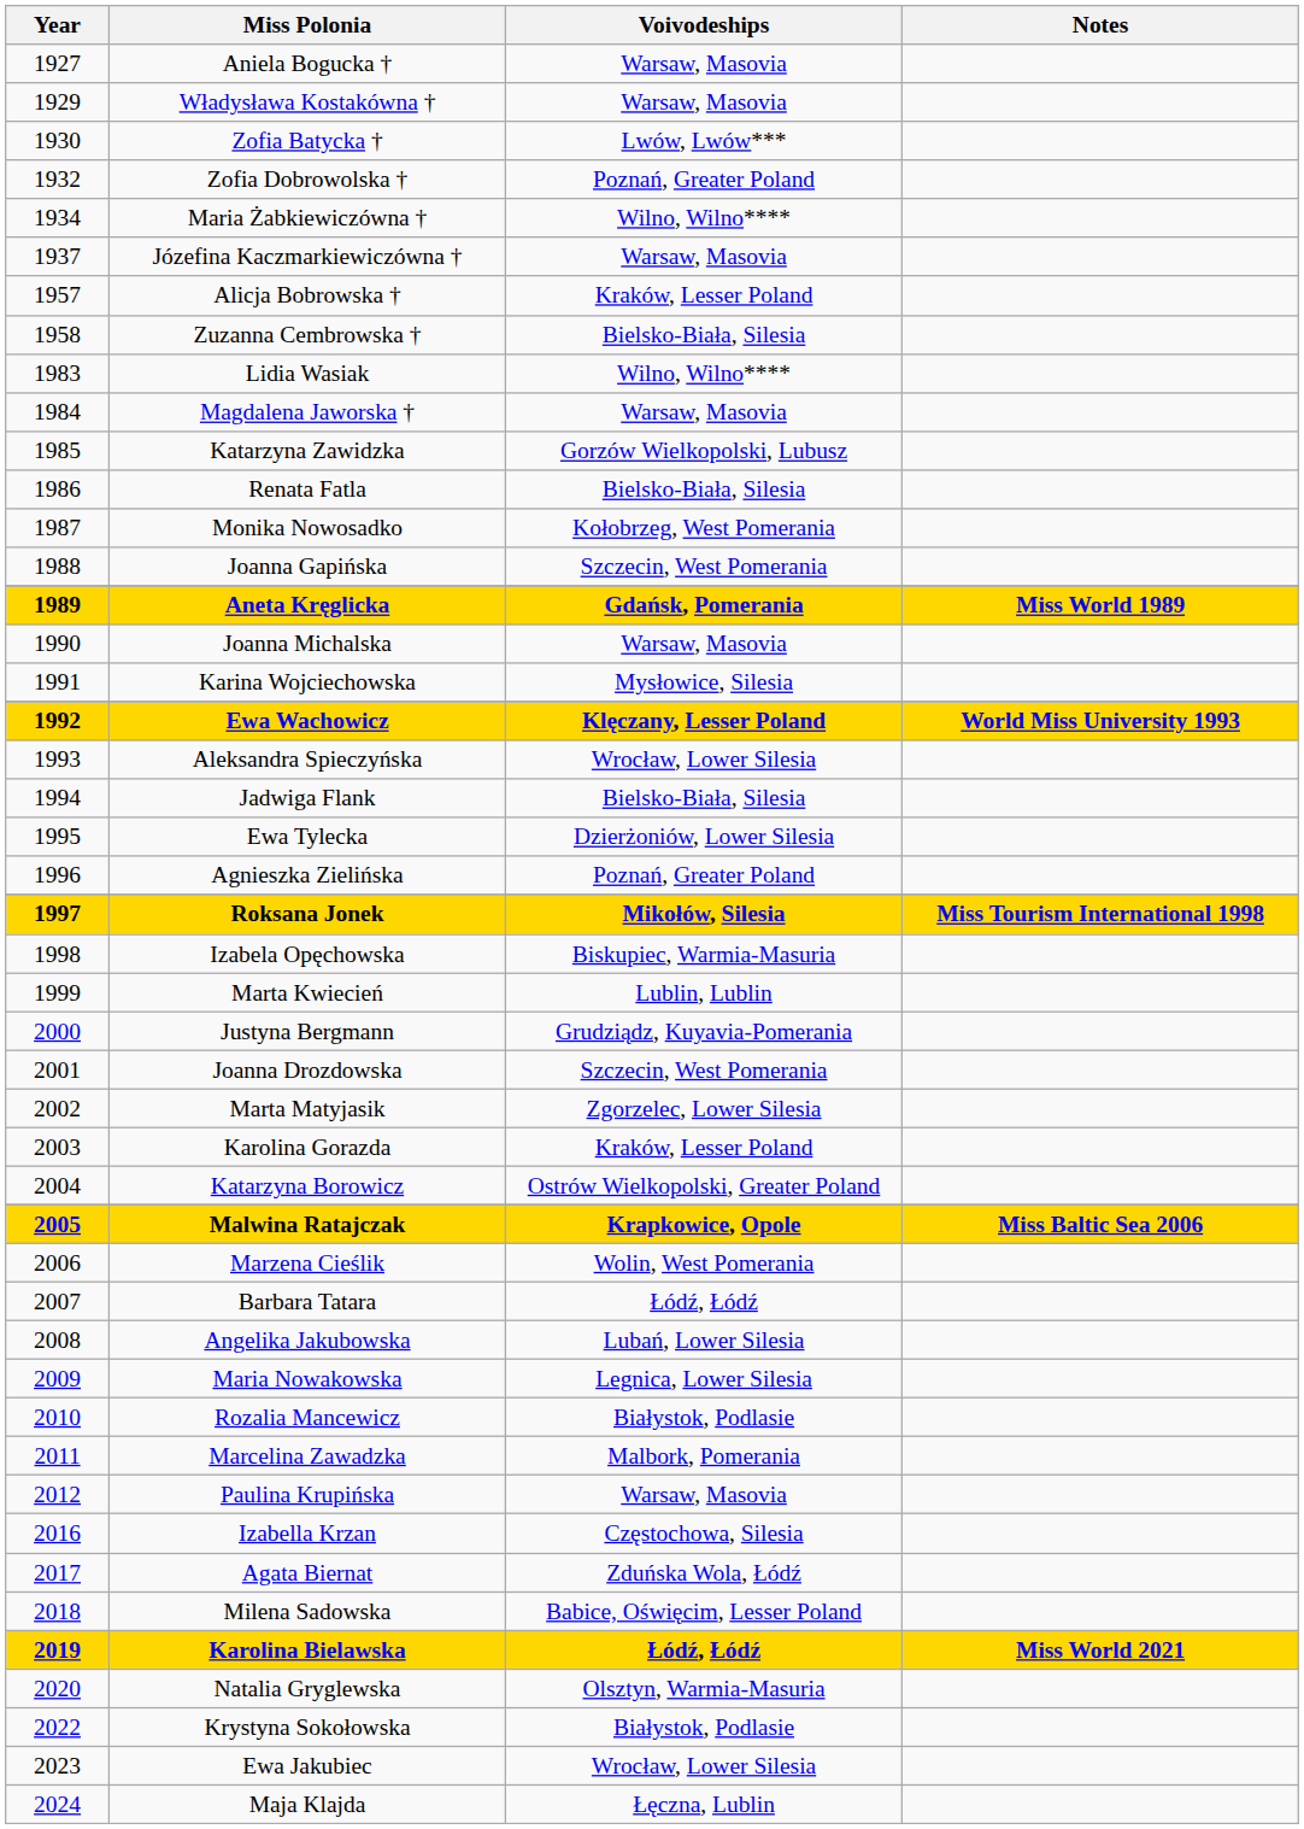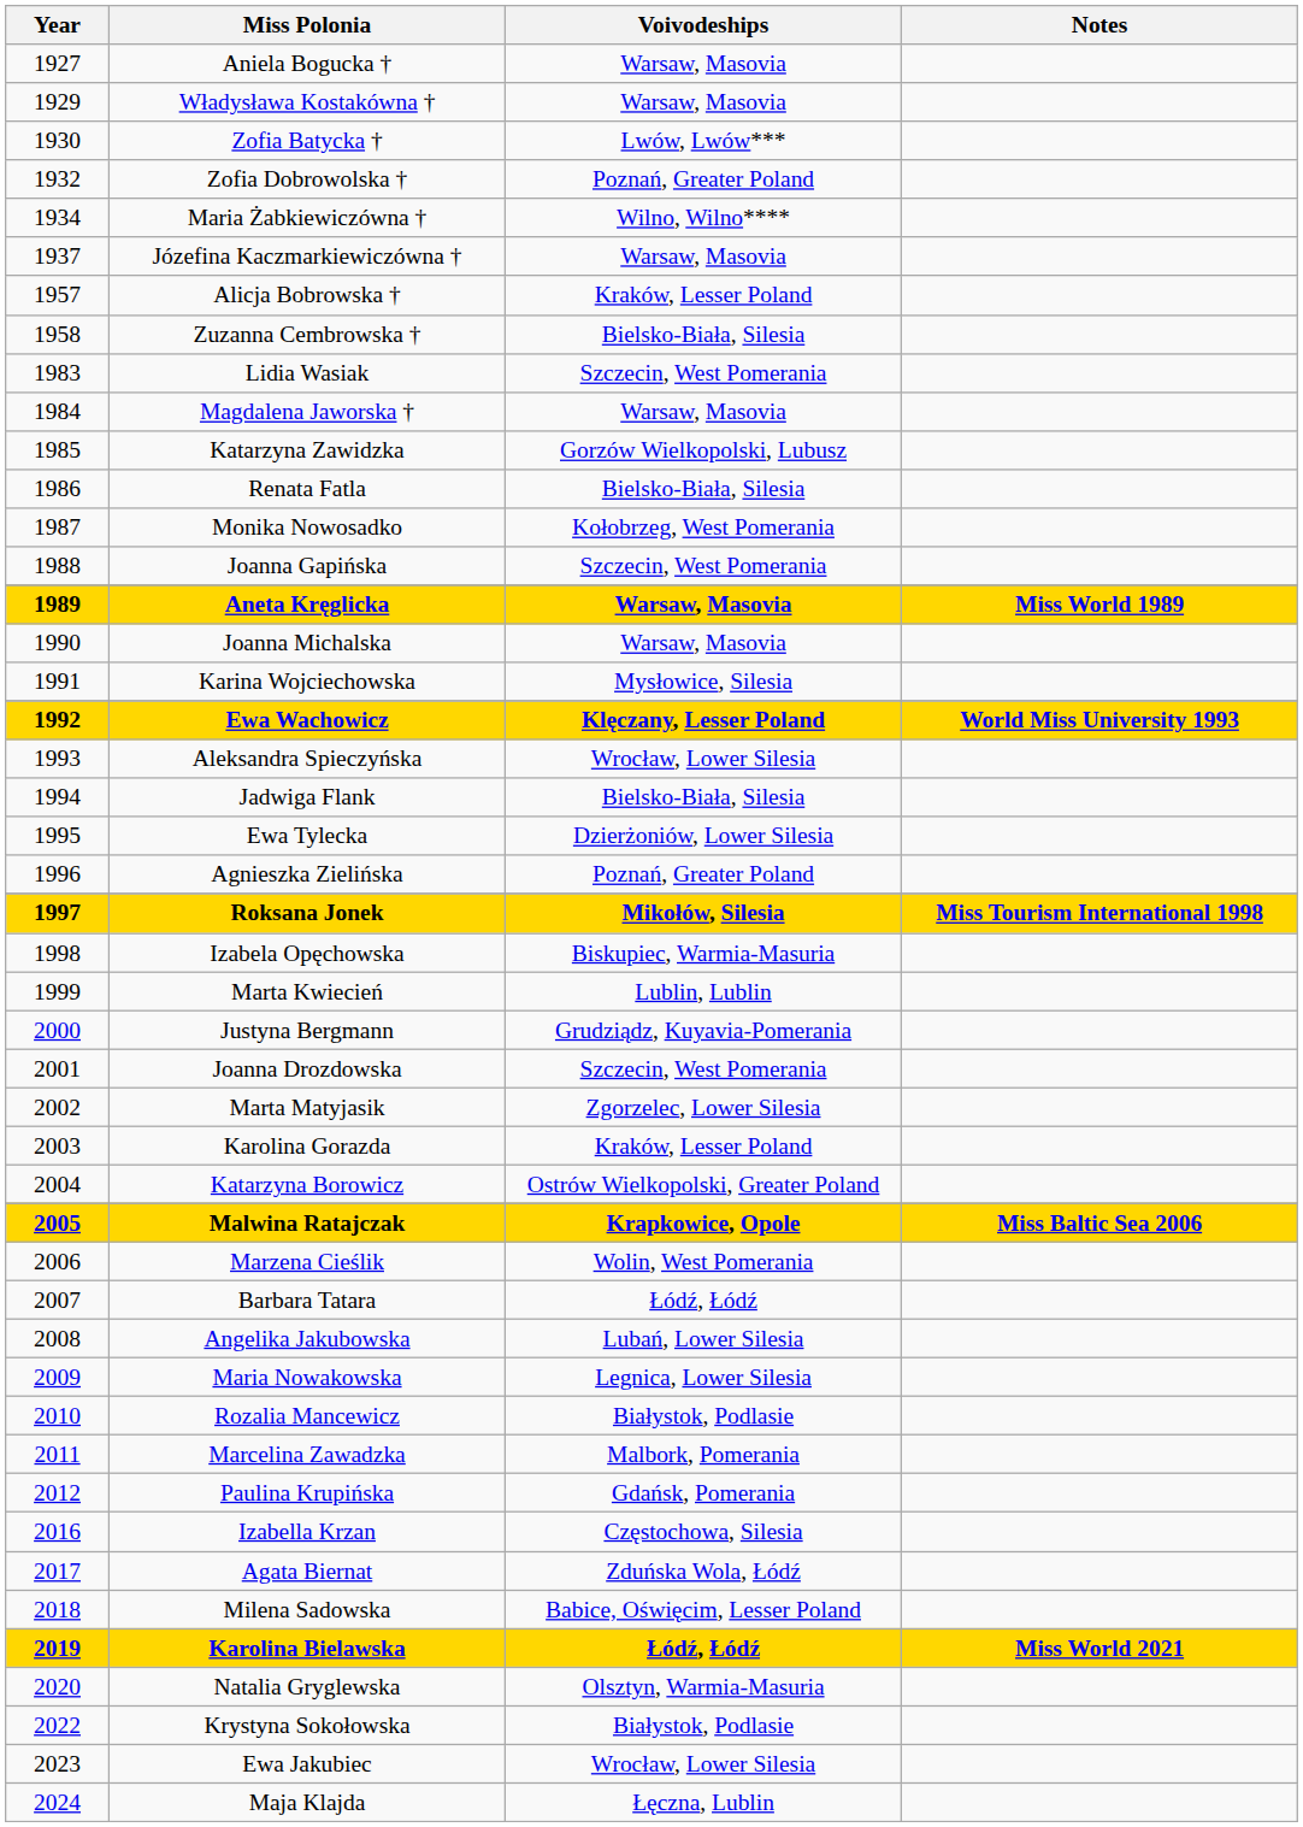Lidia Wasiak | Voivodeships: Wilno, Wilno**** -> Szczecin, West Pomerania
Aneta Kręglicka | Voivodeships: Gdańsk, Pomerania -> Warsaw, Masovia
Paulina Krupińska | Voivodeships: Warsaw, Masovia -> Gdańsk, Pomerania
